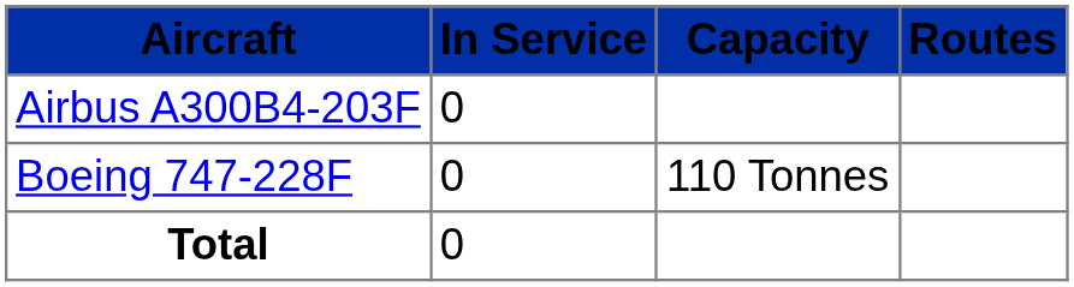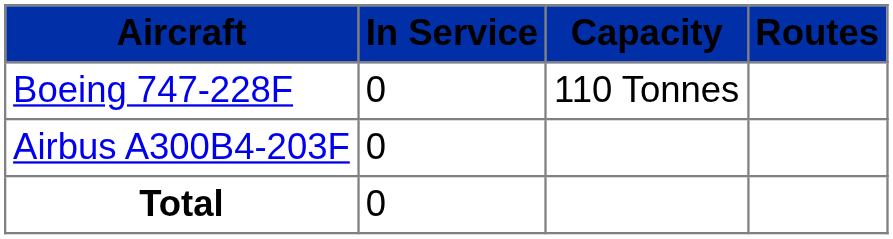rows swapped: Airbus A300B4-203F <-> Boeing 747-228F
